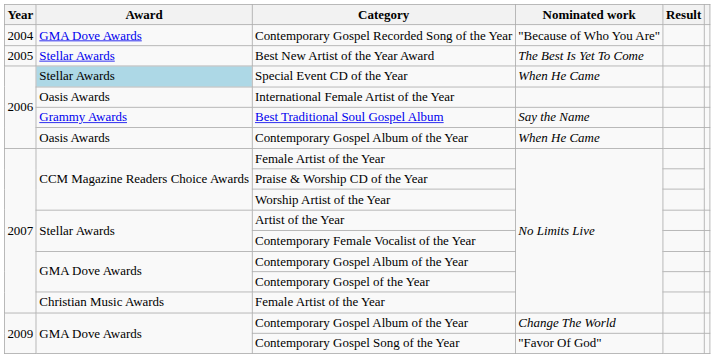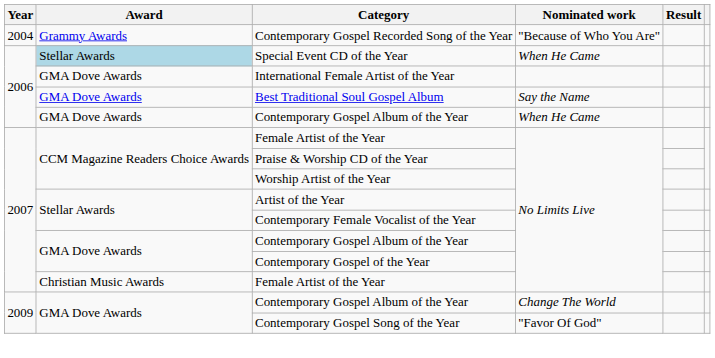Contemporary Gospel Recorded Song of the Year | Award: GMA Dove Awards -> Grammy Awards
- row: 2005 | Stellar Awards | Best New Artist of the Year Award | The Best Is Yet To Come
International Female Artist of the Year | Award: Oasis Awards -> GMA Dove Awards
Best Traditional Soul Gospel Album | Award: Grammy Awards -> GMA Dove Awards
Contemporary Gospel Album of the Year / When He Came | Award: Oasis Awards -> GMA Dove Awards
